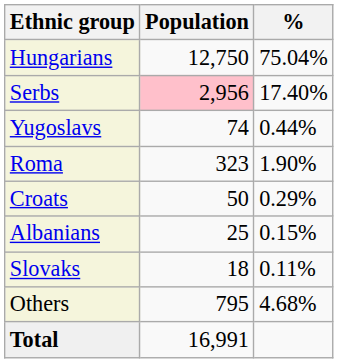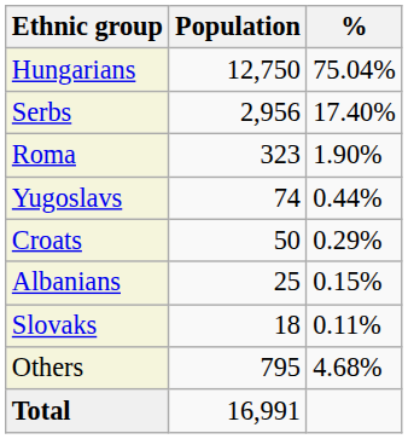Serbs | Population: pink background -> no background
rows swapped: Roma <-> Yugoslavs
